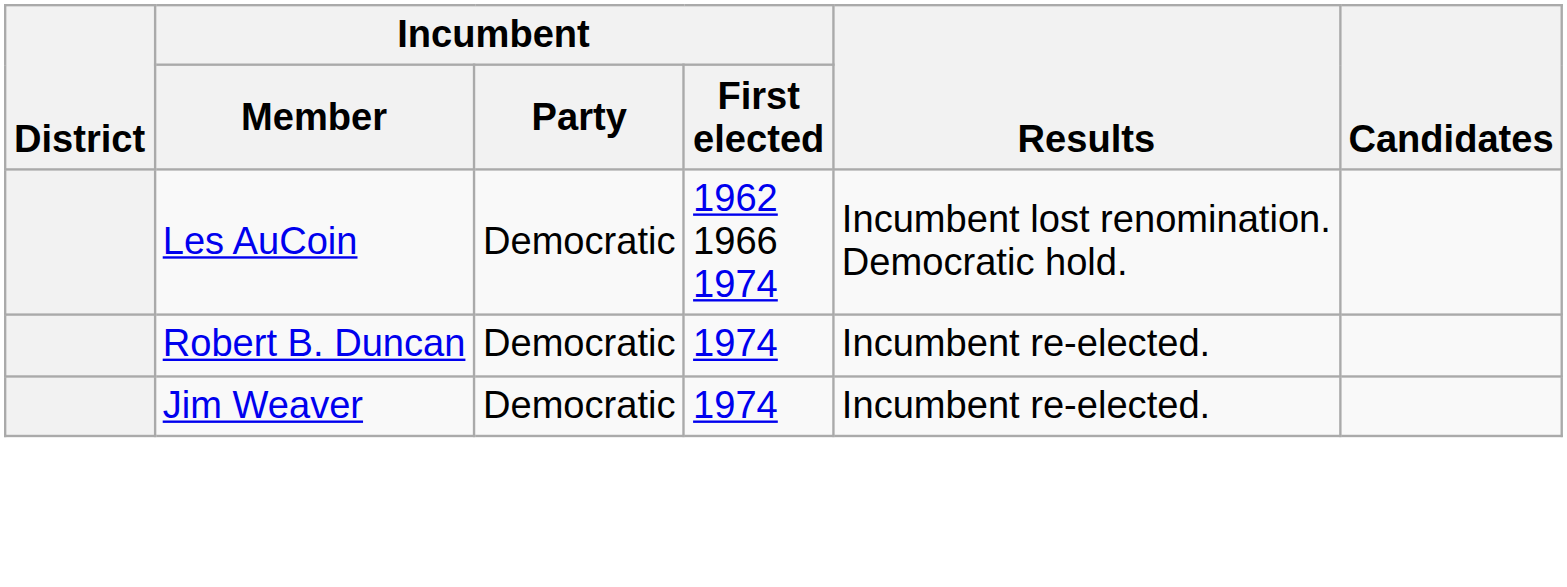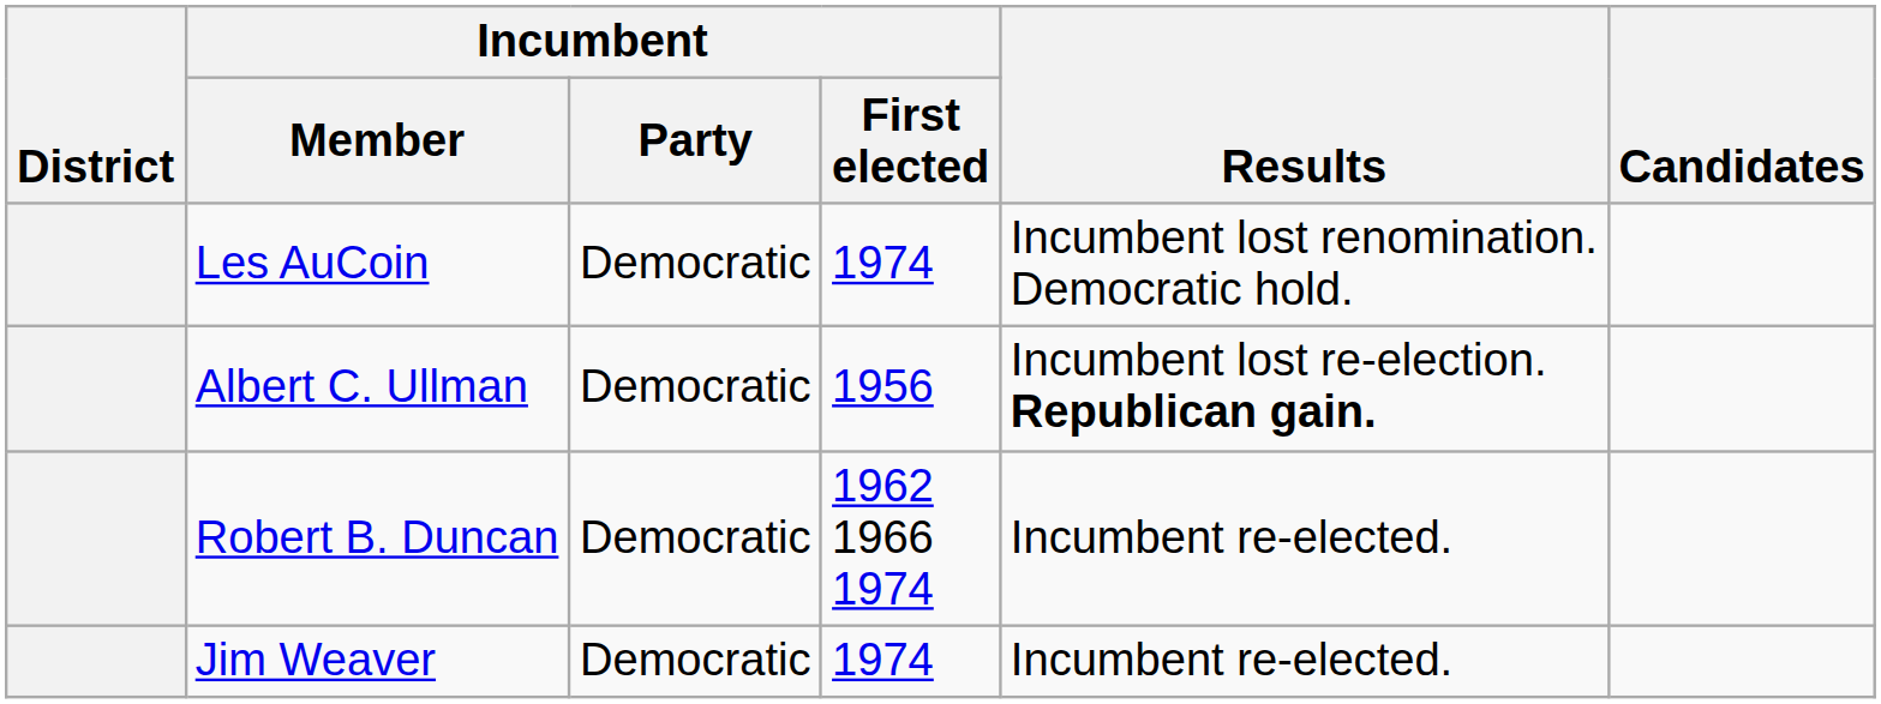Les AuCoin | Incumbent / First elected: 1962 1966 1974 -> 1974
+ row: Albert C. Ullman | Democratic | 1956 | Incumbent lost re-election. Republican gain.
Robert B. Duncan | Incumbent / First elected: 1974 -> 1962 1966 1974
